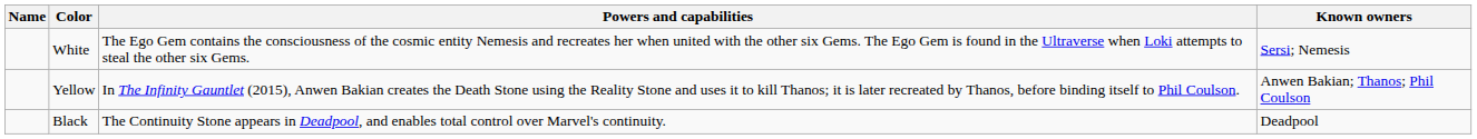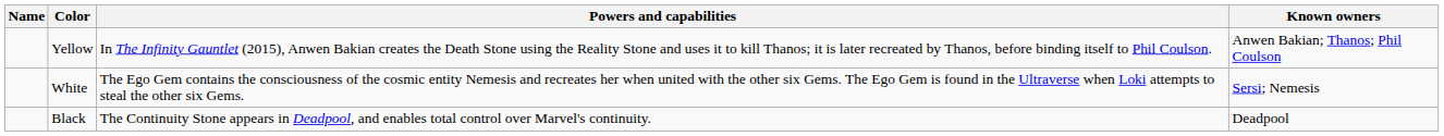rows swapped: White <-> Yellow
